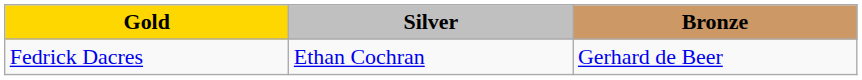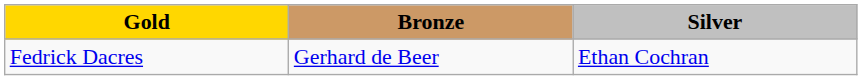columns swapped: Silver <-> Bronze
